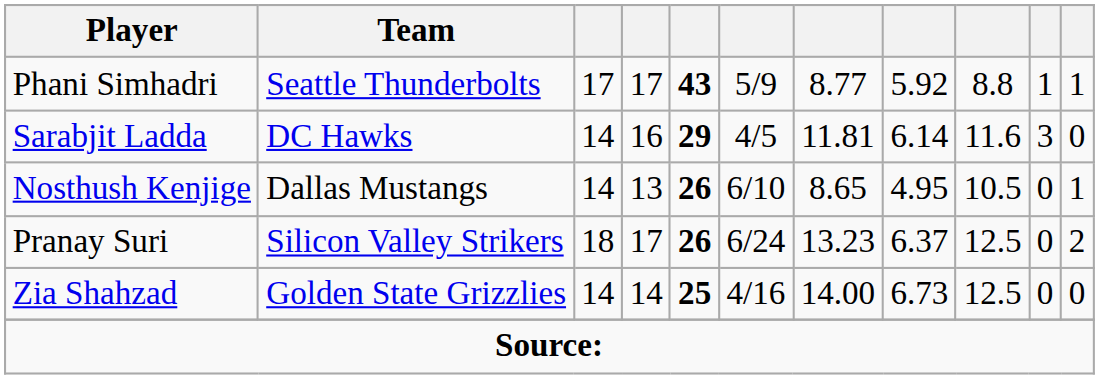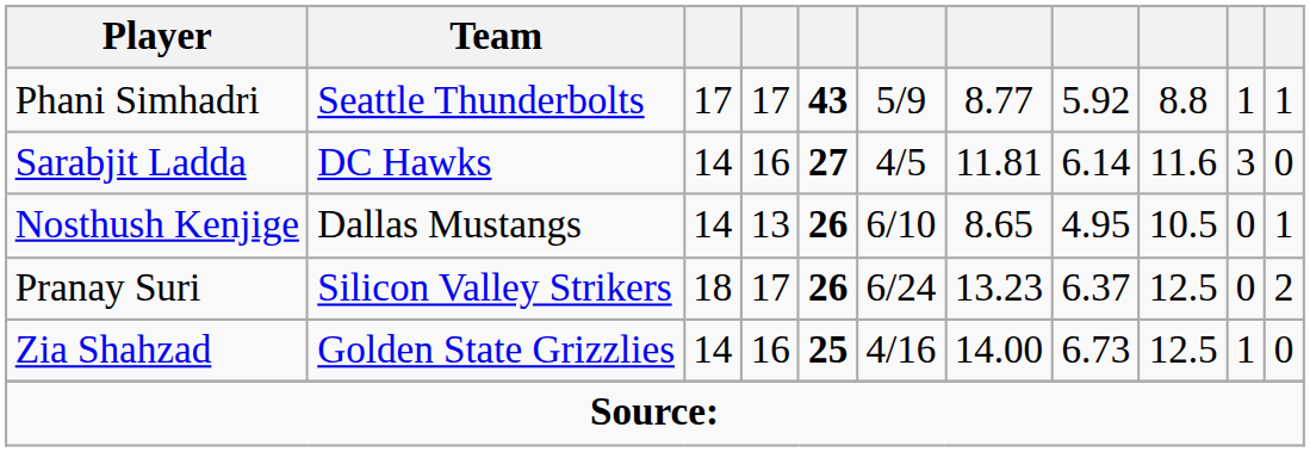Sarabjit Ladda | column 5: 29 -> 27
Zia Shahzad | column 4: 14 -> 16
Zia Shahzad | column 10: 0 -> 1
